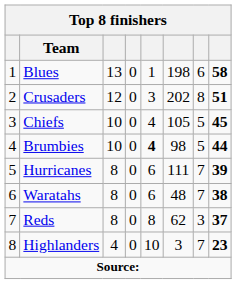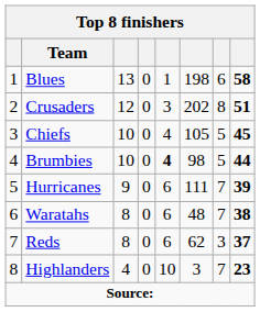Hurricanes | column 3: 8 -> 9
Reds | column 5: 8 -> 6
